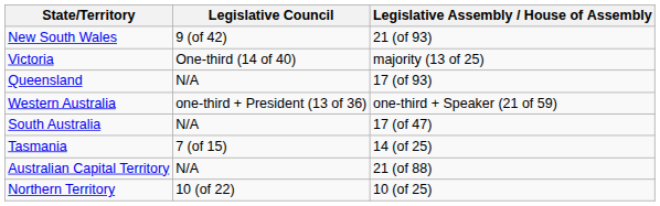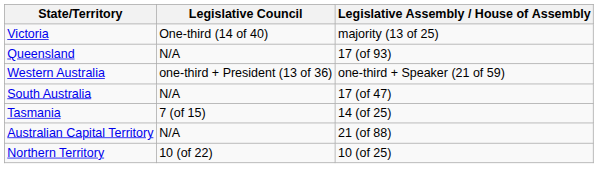- row: New South Wales | 9 (of 42) | 21 (of 93)
